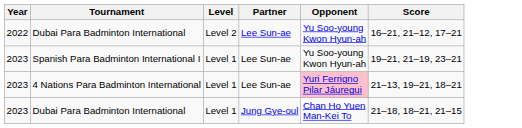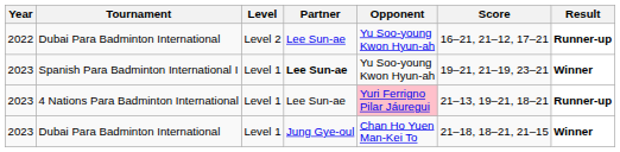+ column: Result | Runner-up | Winner | Runner-up | Winner
Spanish Para Badminton International I | Partner: normal -> bold
